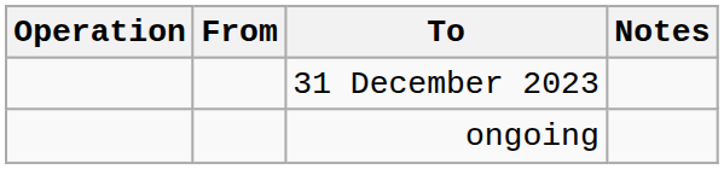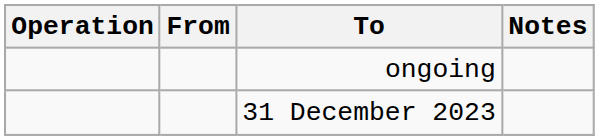rows swapped: ongoing <-> 31 December 2023
